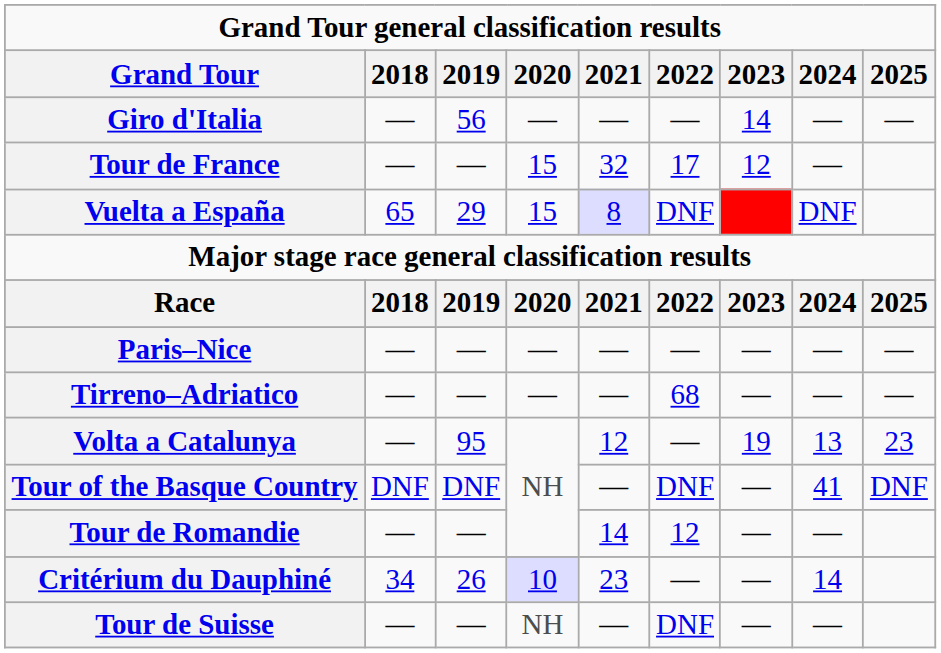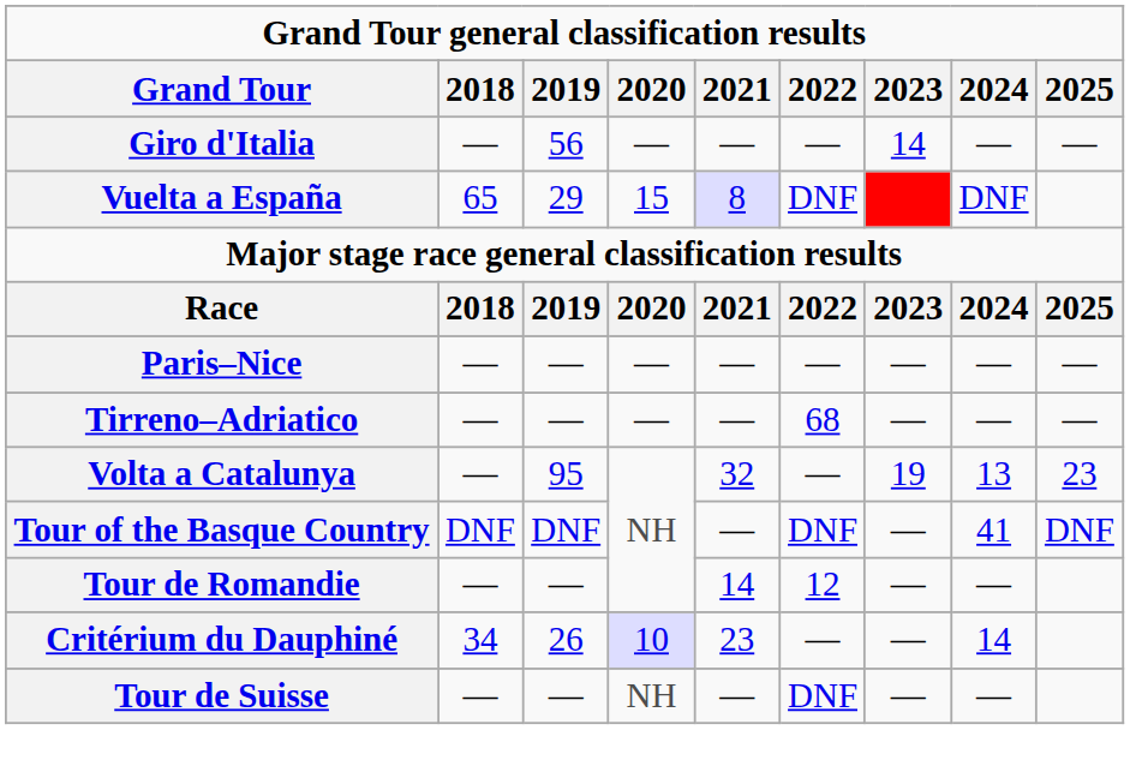- row: Tour de France | — | — | 15 | 32 | 17 | 12 | —
Volta a Catalunya | 2021: 12 -> 32
